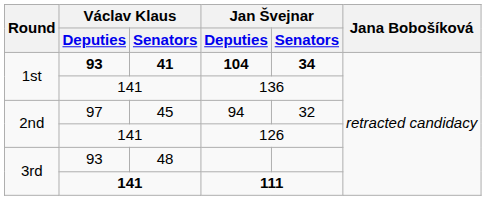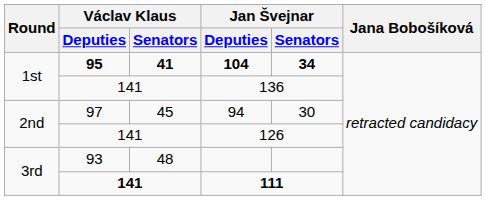104 | Václav Klaus / Deputies: 93 -> 95
94 | Jan Švejnar / Senators: 32 -> 30
